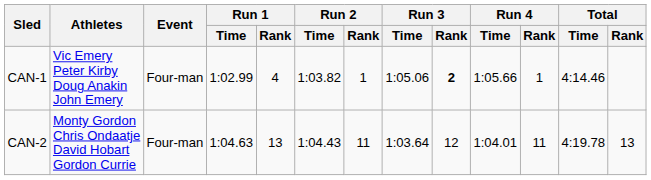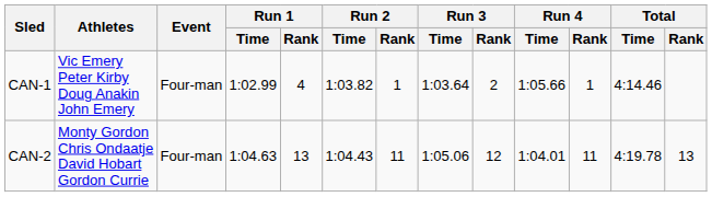CAN-1 | Run 3 / Time: 1:05.06 -> 1:03.64
CAN-1 | Run 3 / Rank: bold -> normal
CAN-2 | Run 3 / Time: 1:03.64 -> 1:05.06
